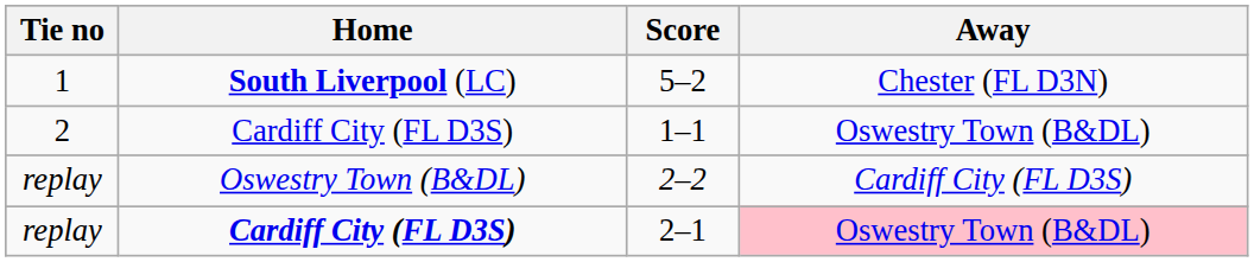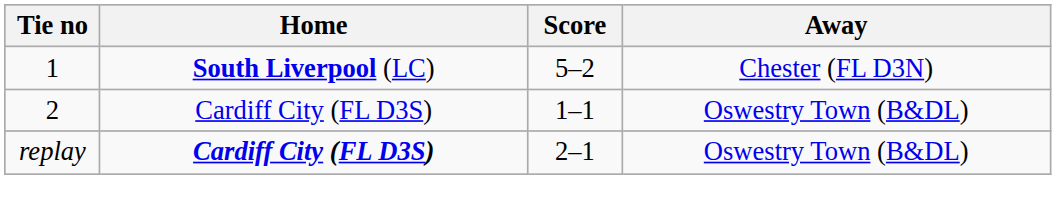- row: replay | Oswestry Town (B&DL) | 2–2 | Cardiff City (FL D3S)
2–1 | Away: pink background -> no background
